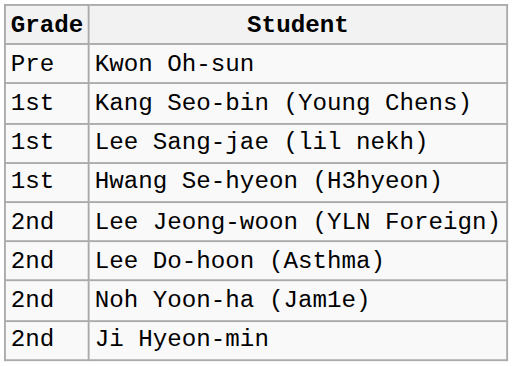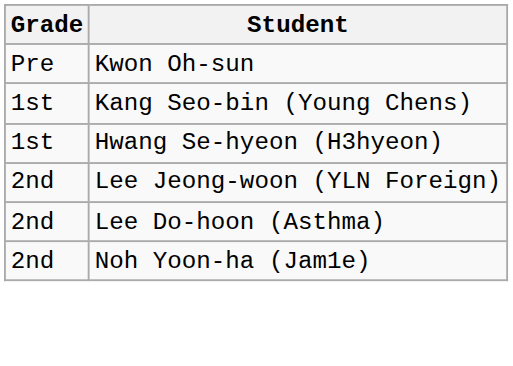- row: 1st | Lee Sang-jae (lil nekh)
- row: 2nd | Ji Hyeon-min
